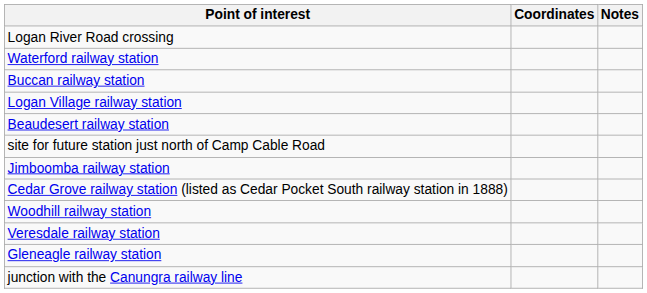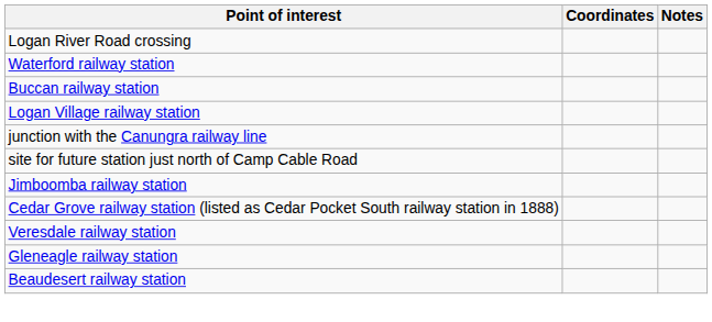rows swapped: junction with the Canungra railway line <-> Beaudesert railway station
- row: Woodhill railway station
